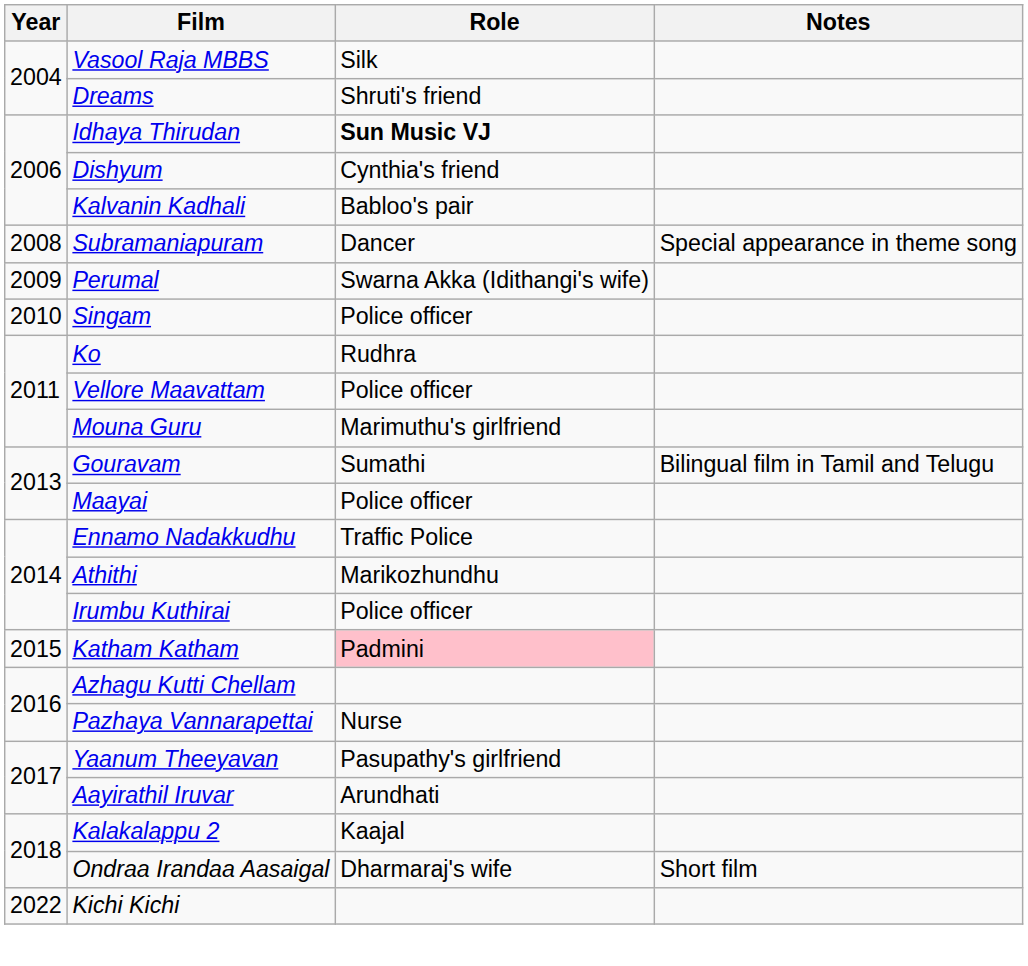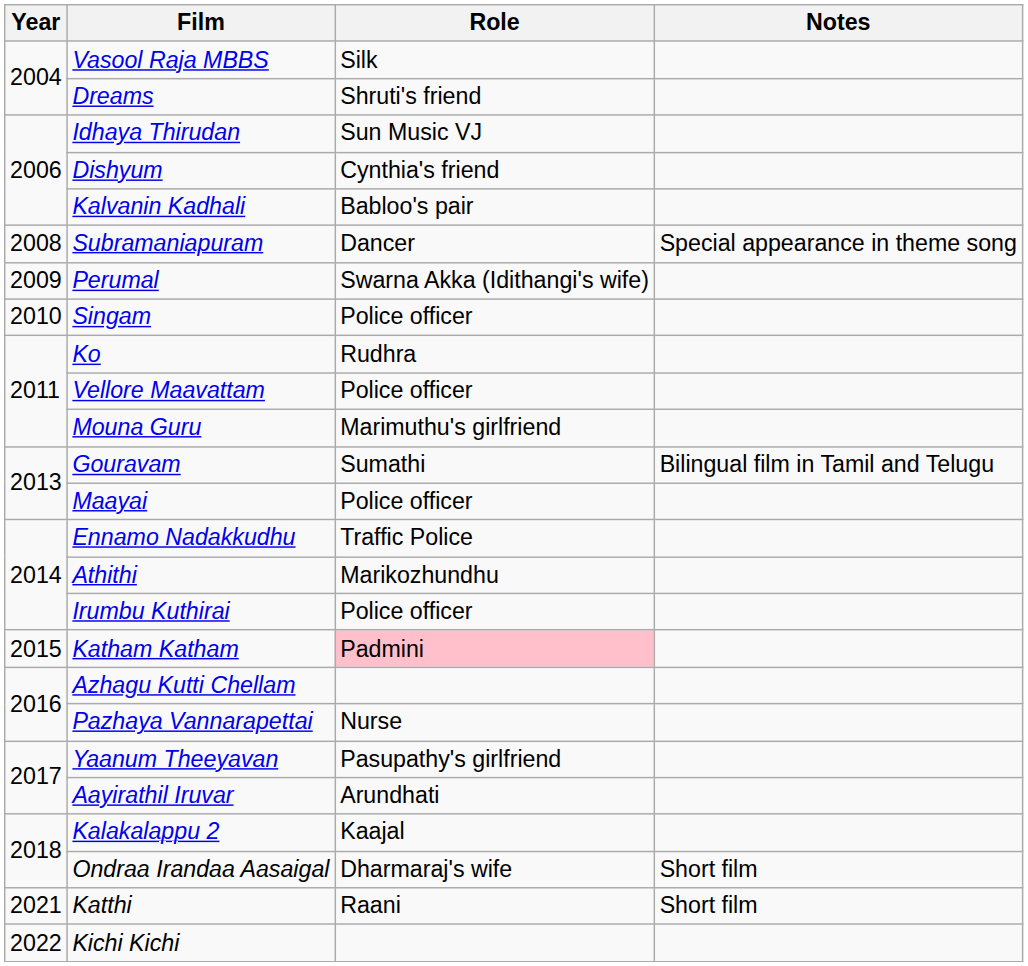Idhaya Thirudan | Role: bold -> normal
+ row: 2021 | Katthi | Raani | Short film
